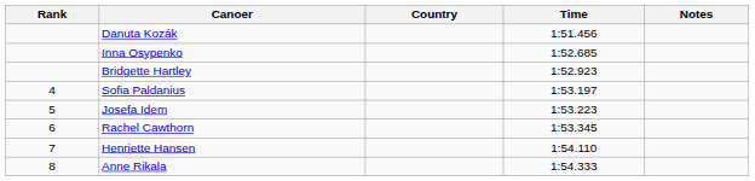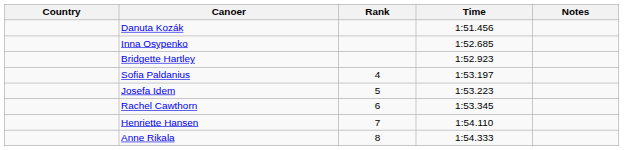columns swapped: Rank <-> Country
